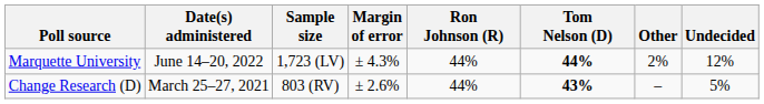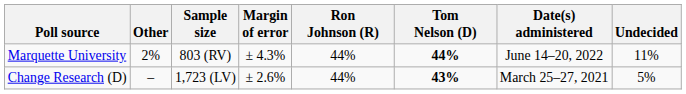columns swapped: Date(s) administered <-> Other
Marquette University | Sample size: 1,723 (LV) -> 803 (RV)
Marquette University | Undecided: 12% -> 11%
Change Research (D) | Sample size: 803 (RV) -> 1,723 (LV)
